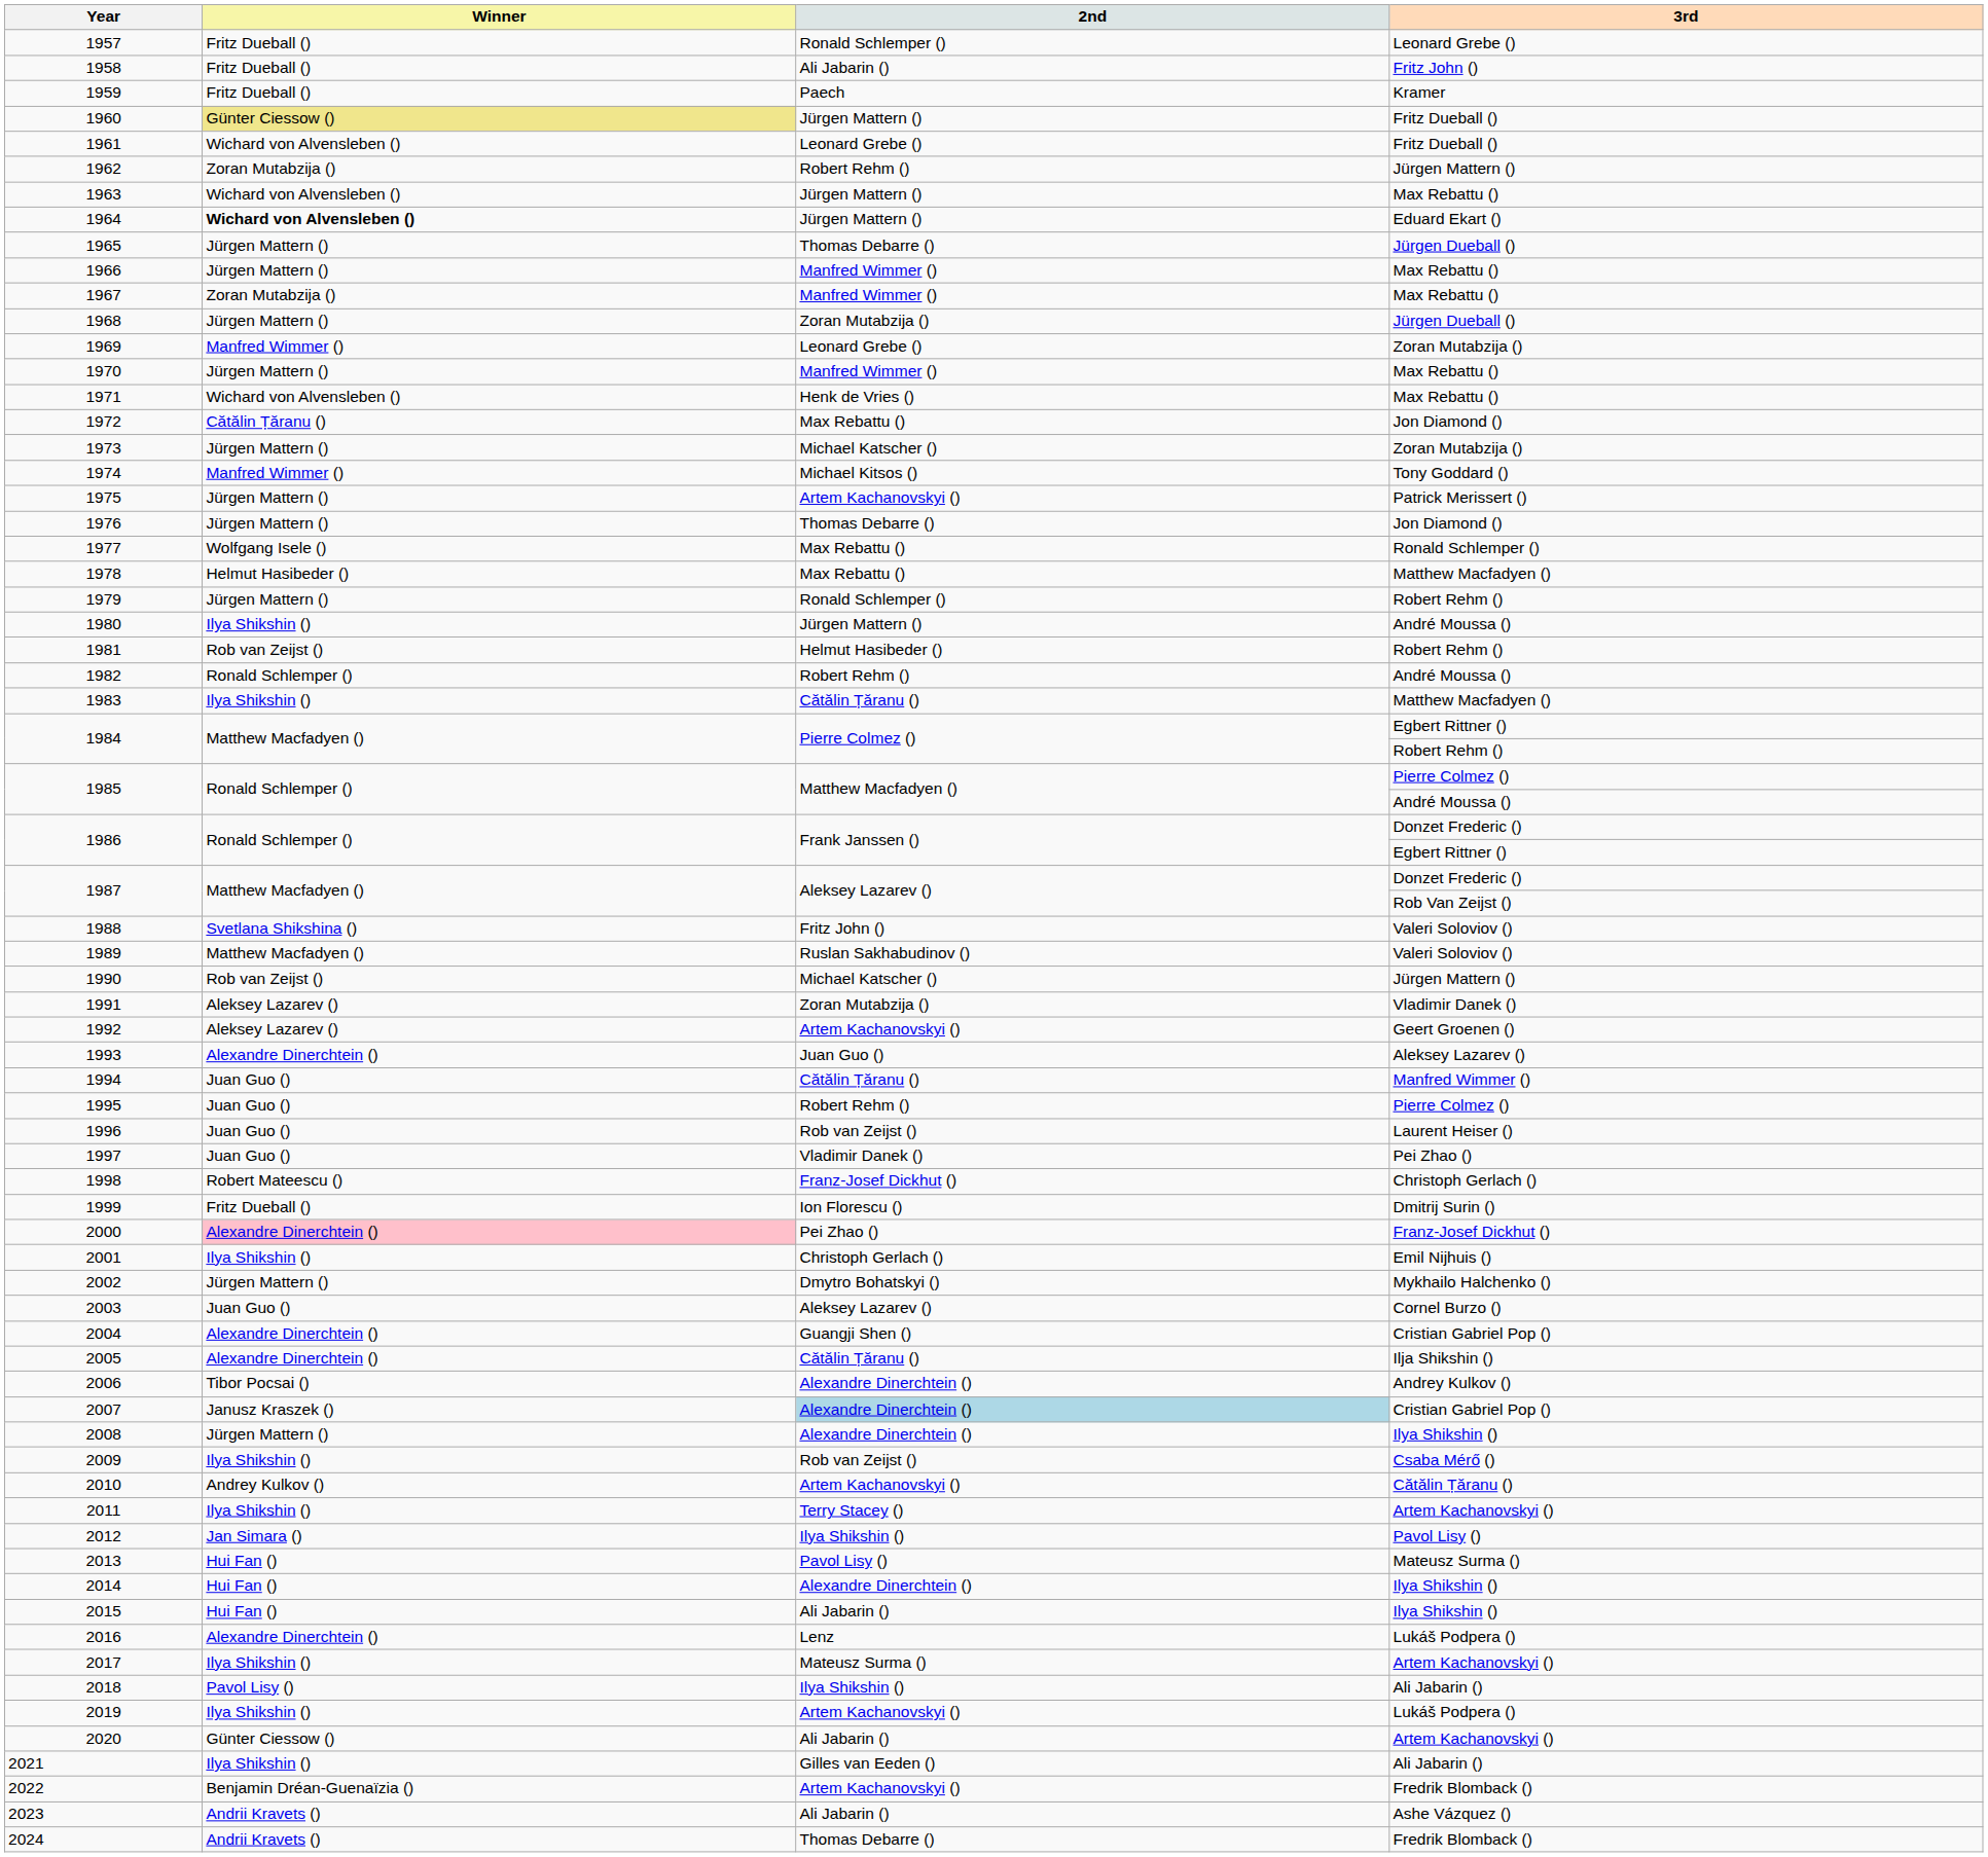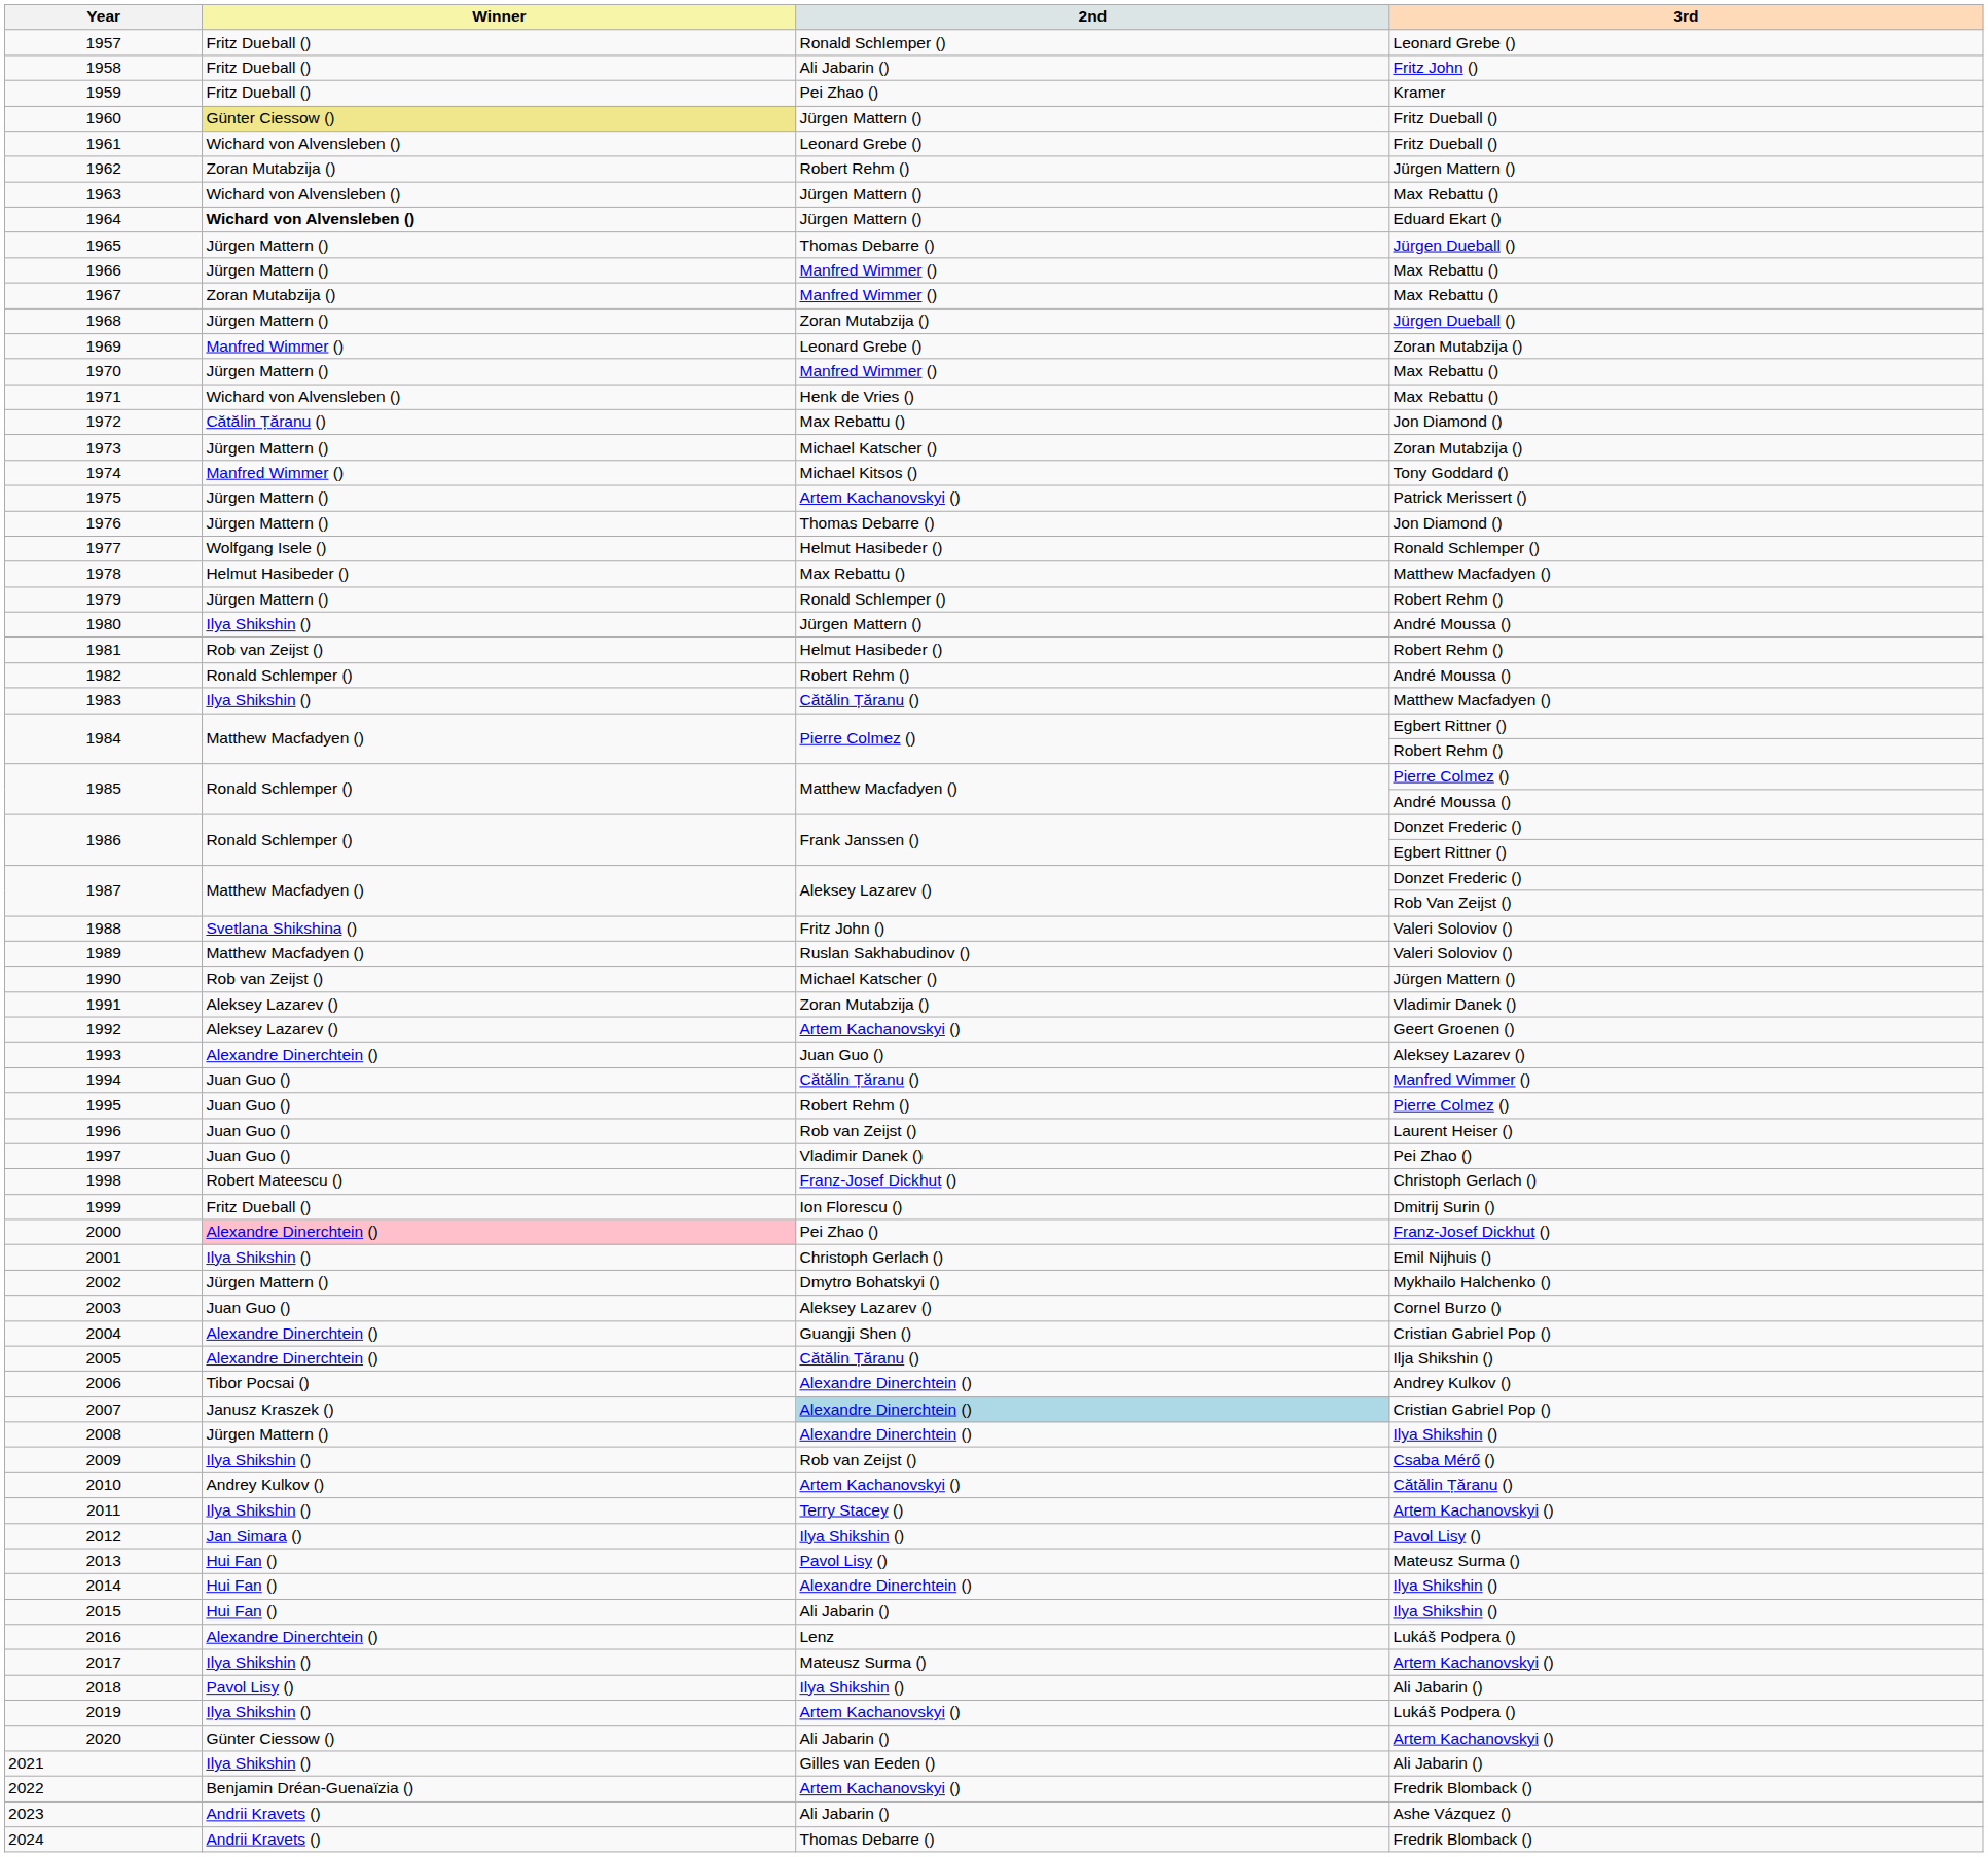1959 | 2nd: Paech -> Pei Zhao ()
1977 | 2nd: Max Rebattu () -> Helmut Hasibeder ()
